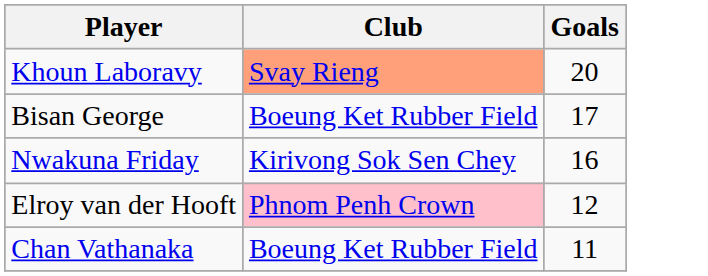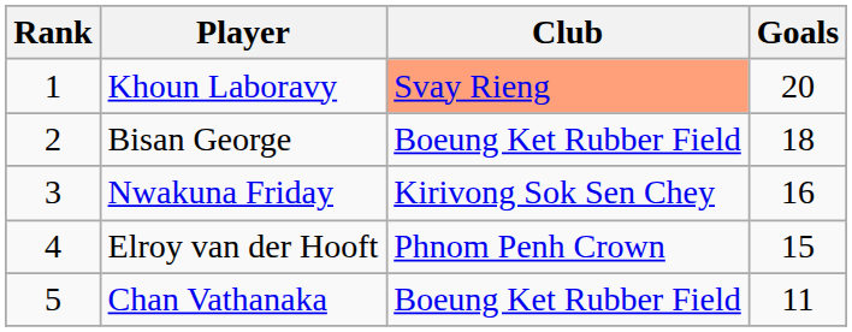+ column: Rank | 1 | 2 | 3 | 4 | 5
Bisan George | Goals: 17 -> 18
Elroy van der Hooft | Club: pink background -> no background
Elroy van der Hooft | Goals: 12 -> 15
